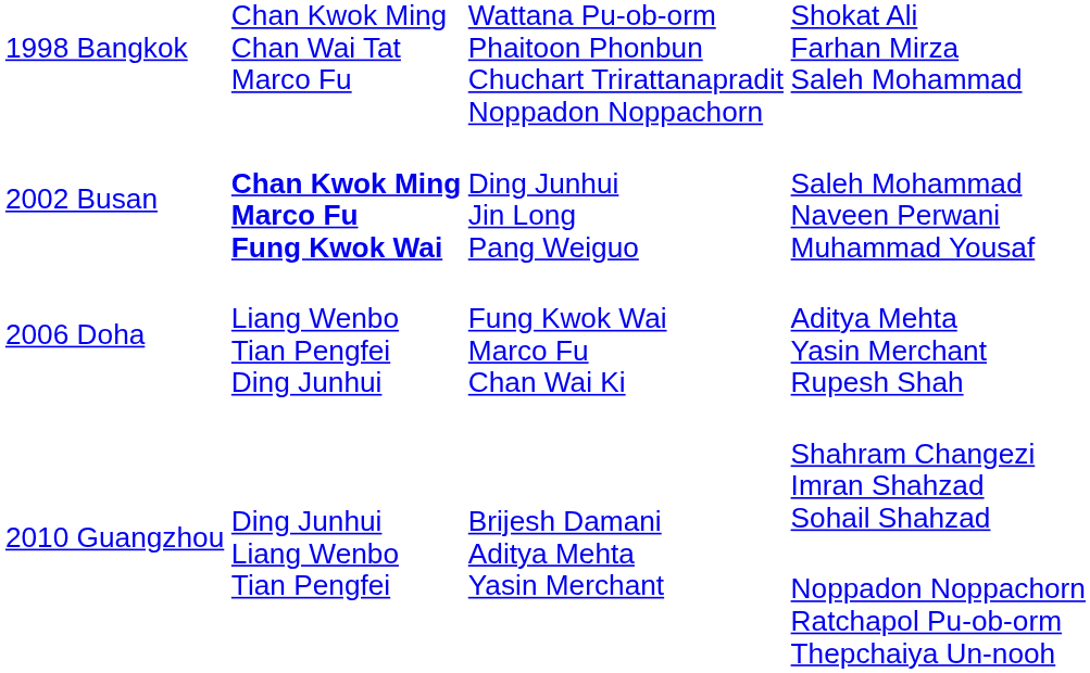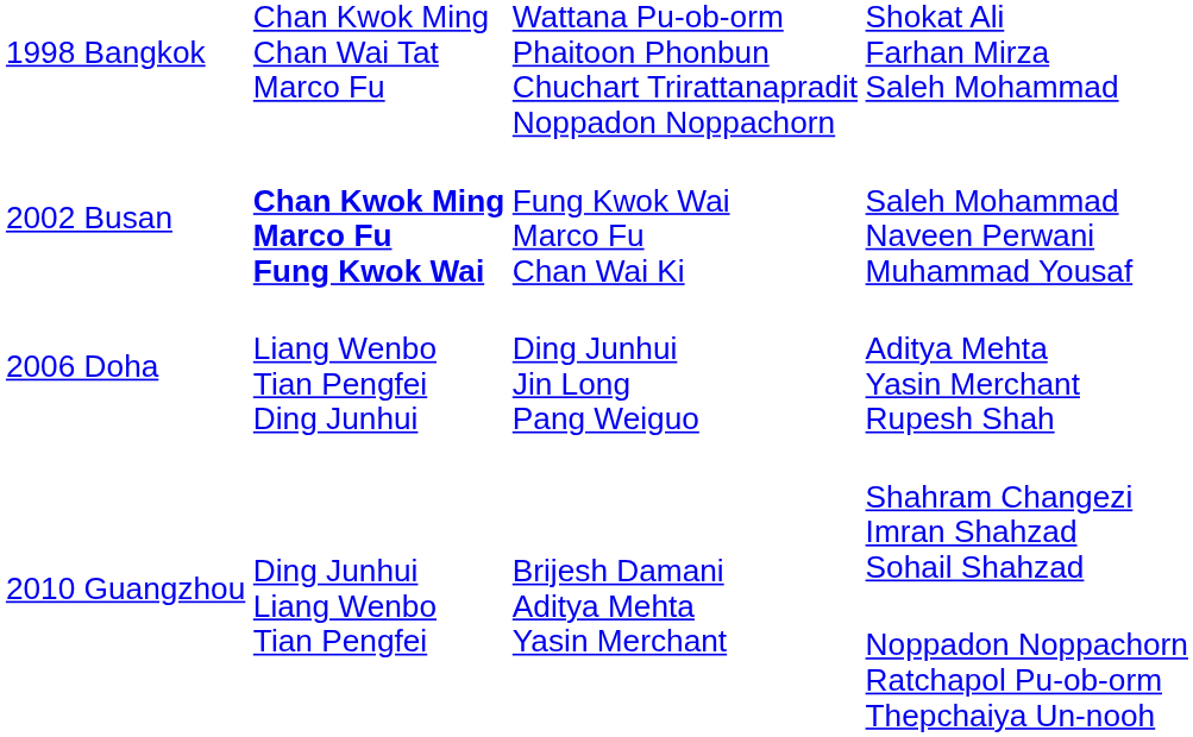Saleh Mohammad Naveen Perwani Muhammad Yousaf | column 3: Ding Junhui Jin Long Pang Weiguo -> Fung Kwok Wai Marco Fu Chan Wai Ki
Aditya Mehta Yasin Merchant Rupesh Shah | column 3: Fung Kwok Wai Marco Fu Chan Wai Ki -> Ding Junhui Jin Long Pang Weiguo
